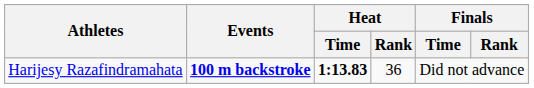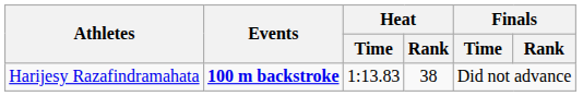Harijesy Razafindramahata | Heat / Time: bold -> normal
Harijesy Razafindramahata | Heat / Rank: 36 -> 38
